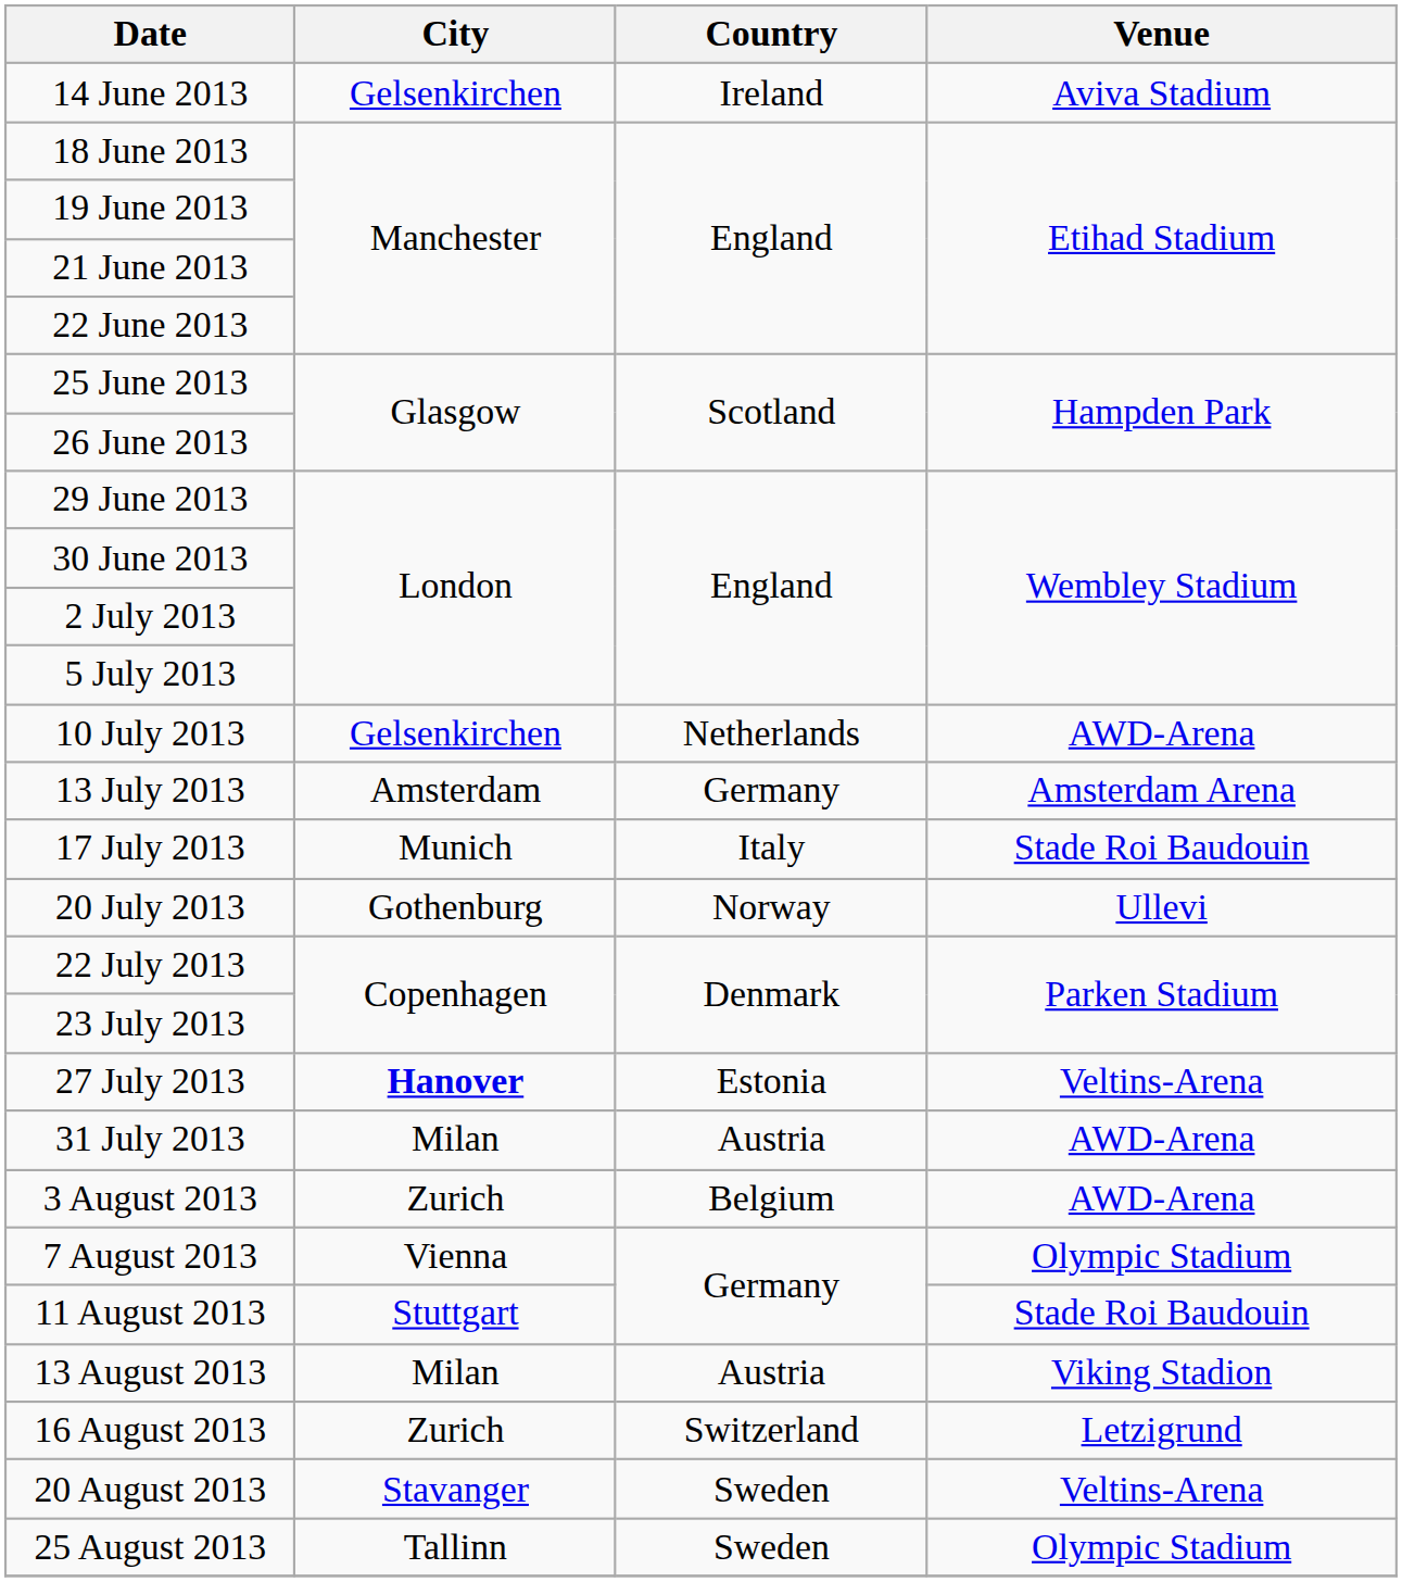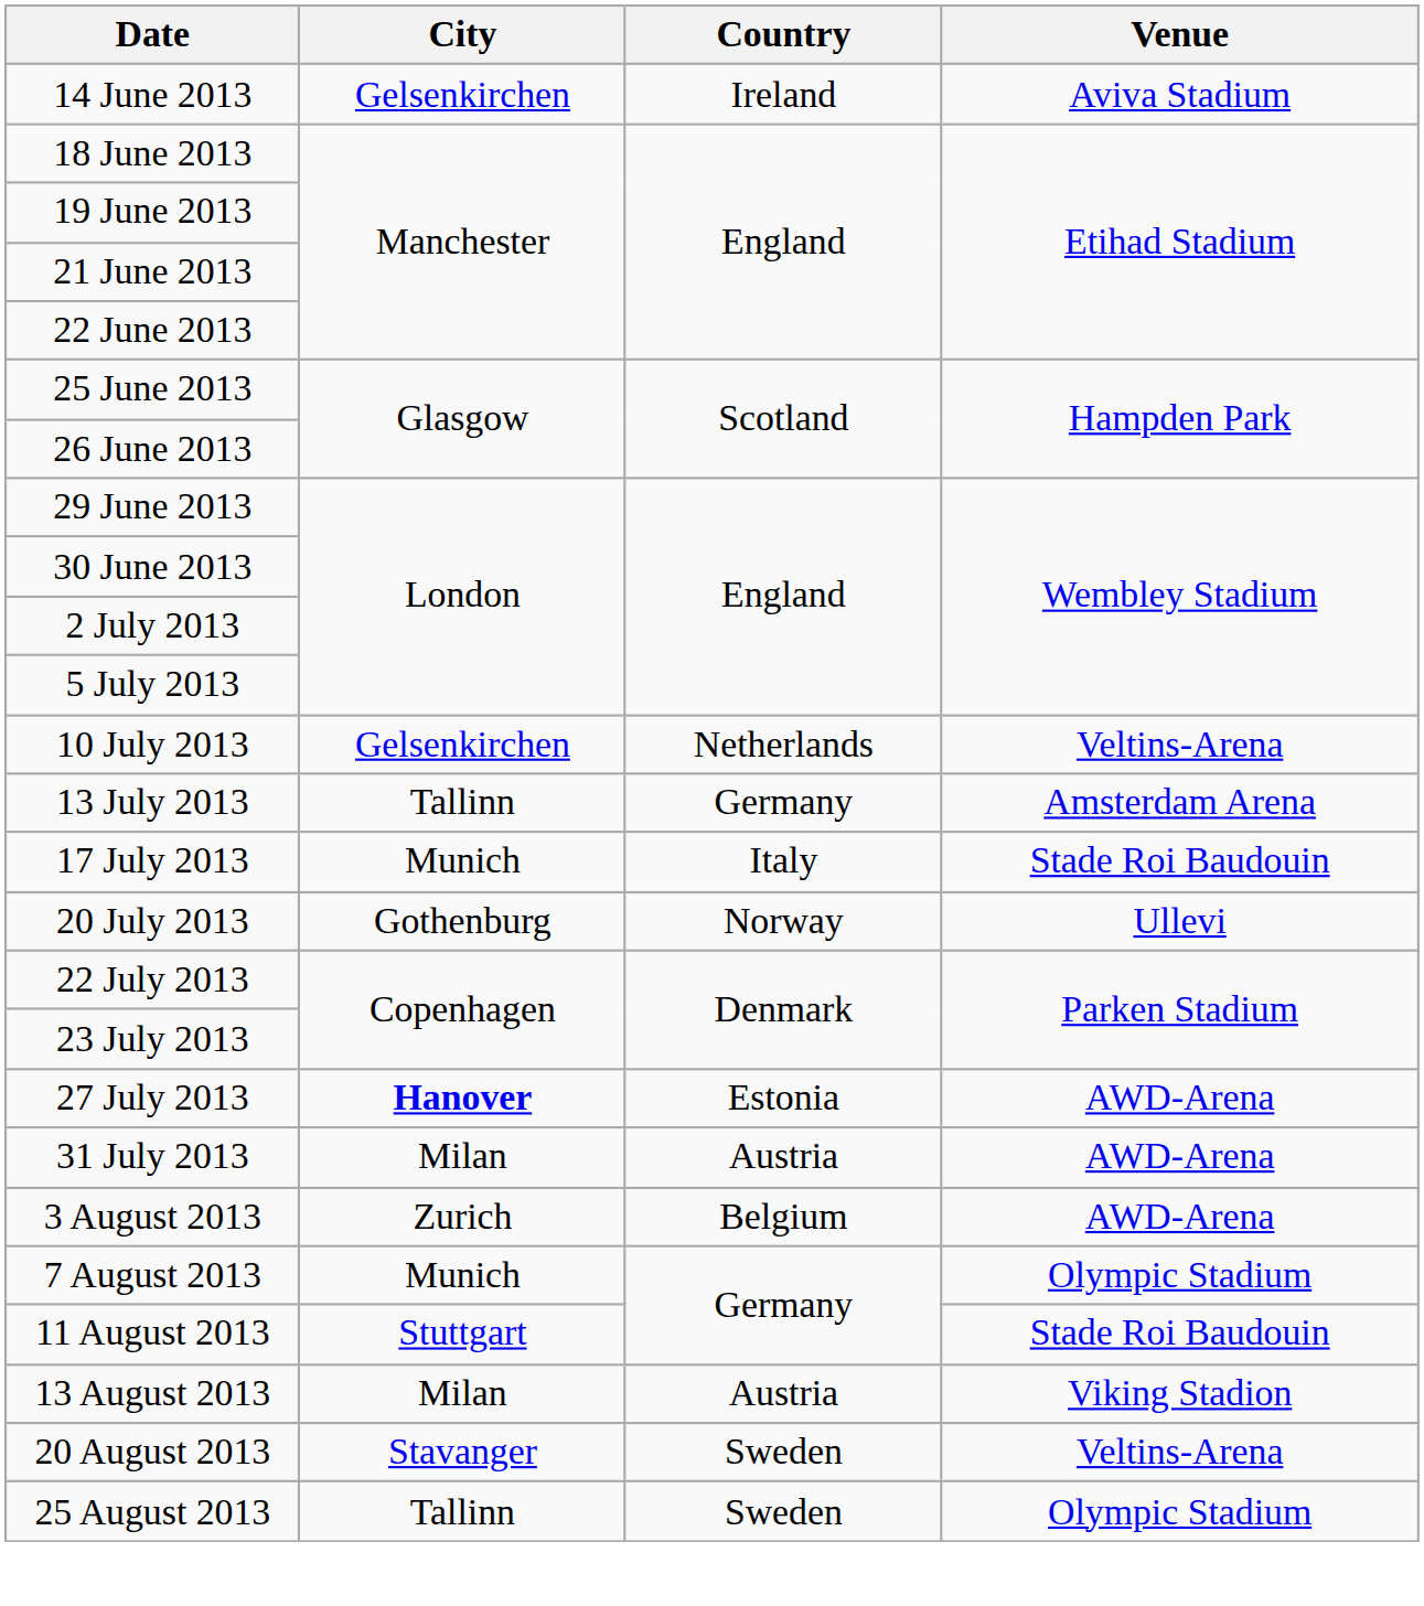10 July 2013 | Venue: AWD-Arena -> Veltins-Arena
13 July 2013 | City: Amsterdam -> Tallinn
27 July 2013 | Venue: Veltins-Arena -> AWD-Arena
7 August 2013 | City: Vienna -> Munich
- row: 16 August 2013 | Zurich | Switzerland | Letzigrund
